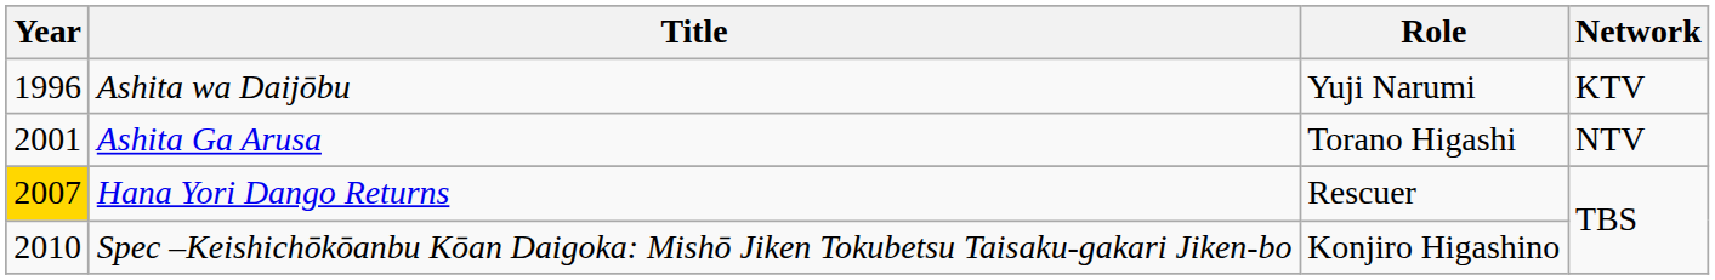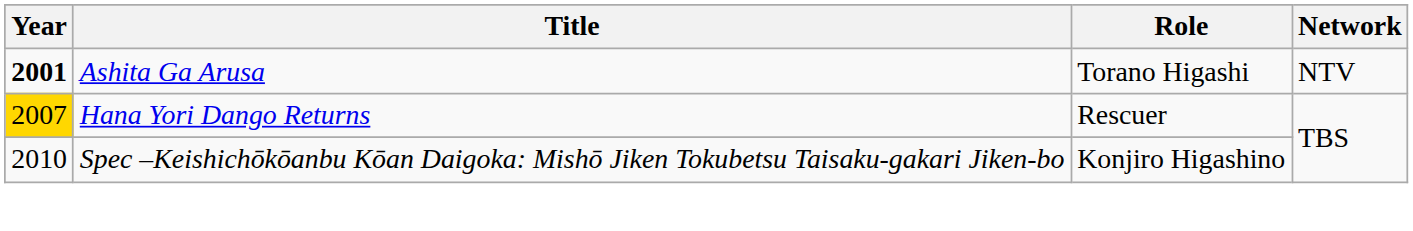- row: 1996 | Ashita wa Daijōbu | Yuji Narumi | KTV
Ashita Ga Arusa | Year: normal -> bold
